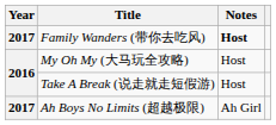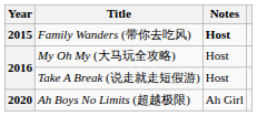Family Wanders (带你去吃风) | Year: 2017 -> 2015
Ah Boys No Limits (超越极限) | Year: 2017 -> 2020
